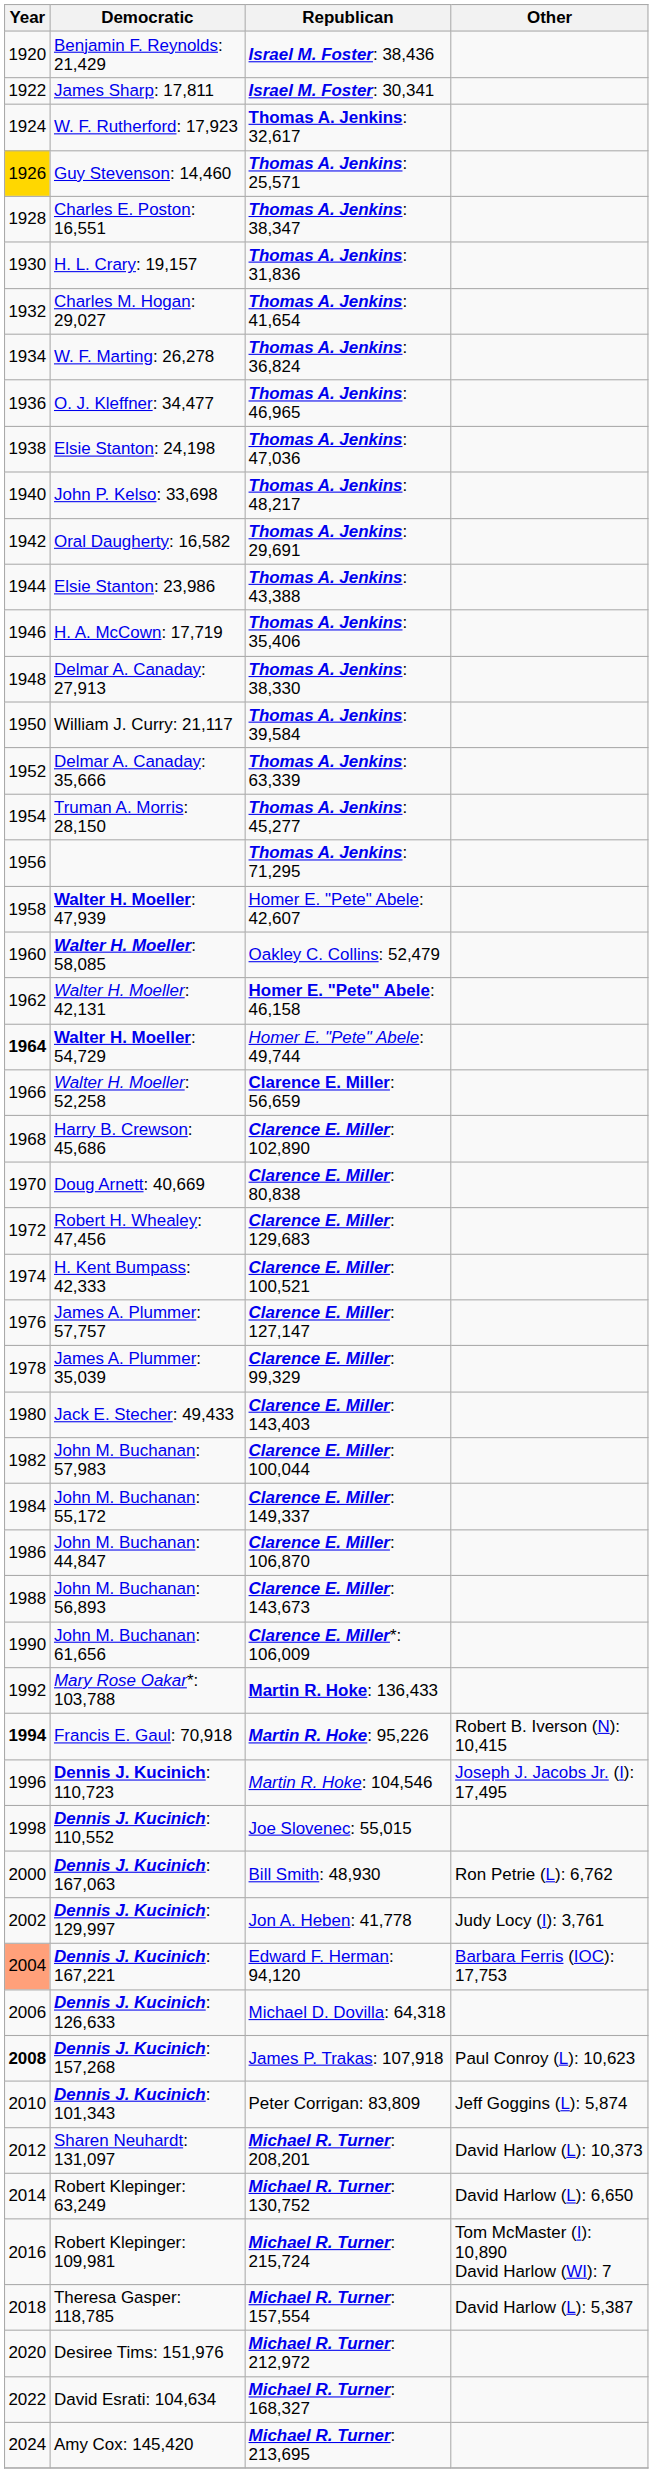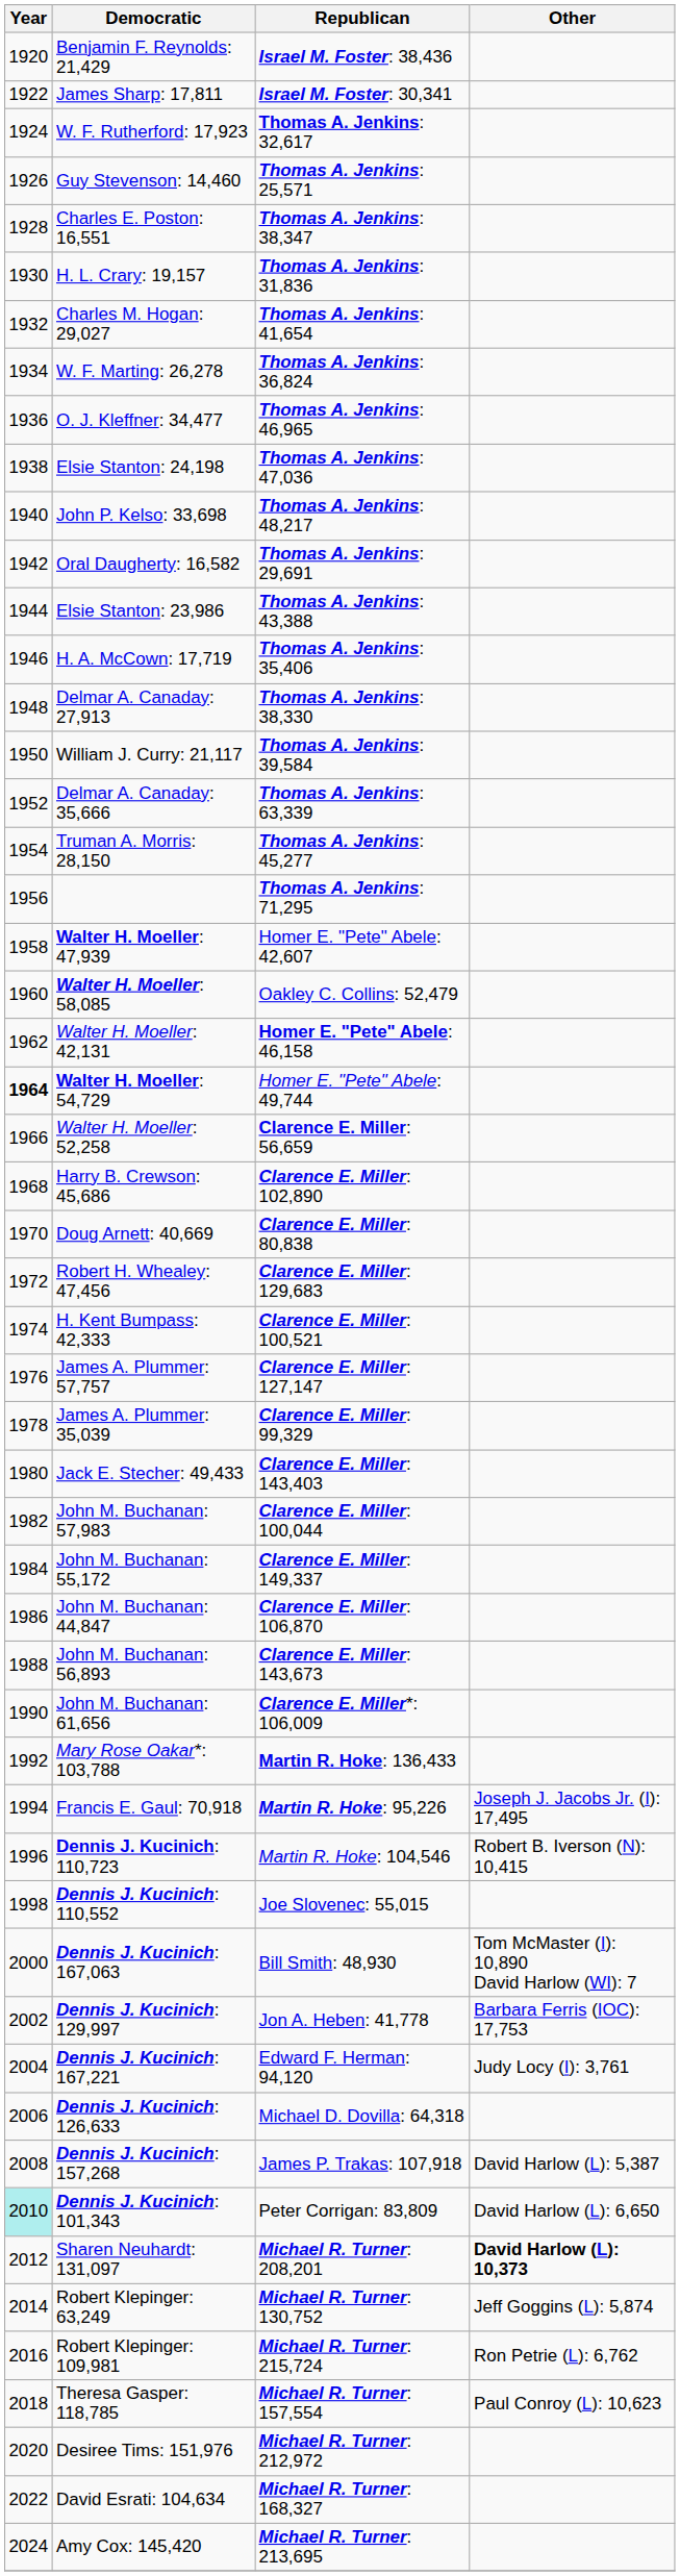Guy Stevenson: 14,460 | Year: gold background -> no background
Francis E. Gaul: 70,918 | Year: bold -> normal
Francis E. Gaul: 70,918 | Other: Robert B. Iverson (N): 10,415 -> Joseph J. Jacobs Jr. (I): 17,495
Dennis J. Kucinich: 110,723 | Other: Joseph J. Jacobs Jr. (I): 17,495 -> Robert B. Iverson (N): 10,415
Dennis J. Kucinich: 167,063 | Other: Ron Petrie (L): 6,762 -> Tom McMaster (I): 10,890 David Harlow (WI): 7
Dennis J. Kucinich: 129,997 | Other: Judy Locy (I): 3,761 -> Barbara Ferris (IOC): 17,753
Dennis J. Kucinich: 167,221 | Year: lightsalmon background -> no background
Dennis J. Kucinich: 167,221 | Other: Barbara Ferris (IOC): 17,753 -> Judy Locy (I): 3,761
Dennis J. Kucinich: 157,268 | Year: bold -> normal
Dennis J. Kucinich: 157,268 | Other: Paul Conroy (L): 10,623 -> David Harlow (L): 5,387
Dennis J. Kucinich: 101,343 | Year: no background -> paleturquoise background
Dennis J. Kucinich: 101,343 | Other: Jeff Goggins (L): 5,874 -> David Harlow (L): 6,650
Sharen Neuhardt: 131,097 | Other: normal -> bold
Robert Klepinger: 63,249 | Other: David Harlow (L): 6,650 -> Jeff Goggins (L): 5,874
Robert Klepinger: 109,981 | Other: Tom McMaster (I): 10,890 David Harlow (WI): 7 -> Ron Petrie (L): 6,762
Theresa Gasper: 118,785 | Other: David Harlow (L): 5,387 -> Paul Conroy (L): 10,623
